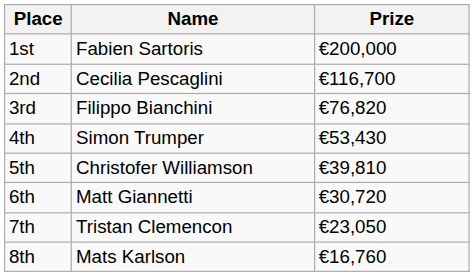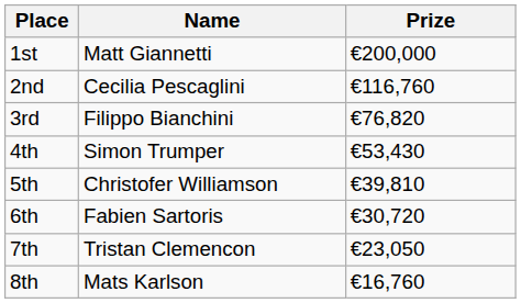1st | Name: Fabien Sartoris -> Matt Giannetti
2nd | Prize: €116,700 -> €116,760
6th | Name: Matt Giannetti -> Fabien Sartoris
